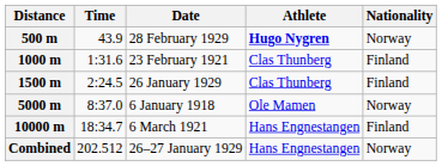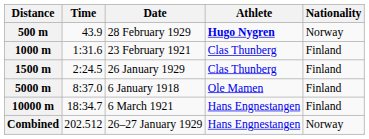5000 m | Nationality: Norway -> Finland
